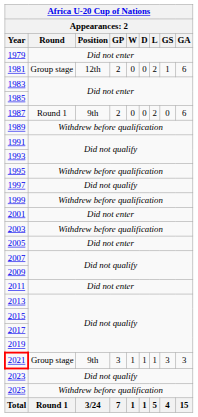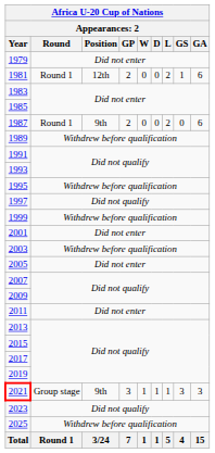1981 | Round: Group stage -> Round 1
